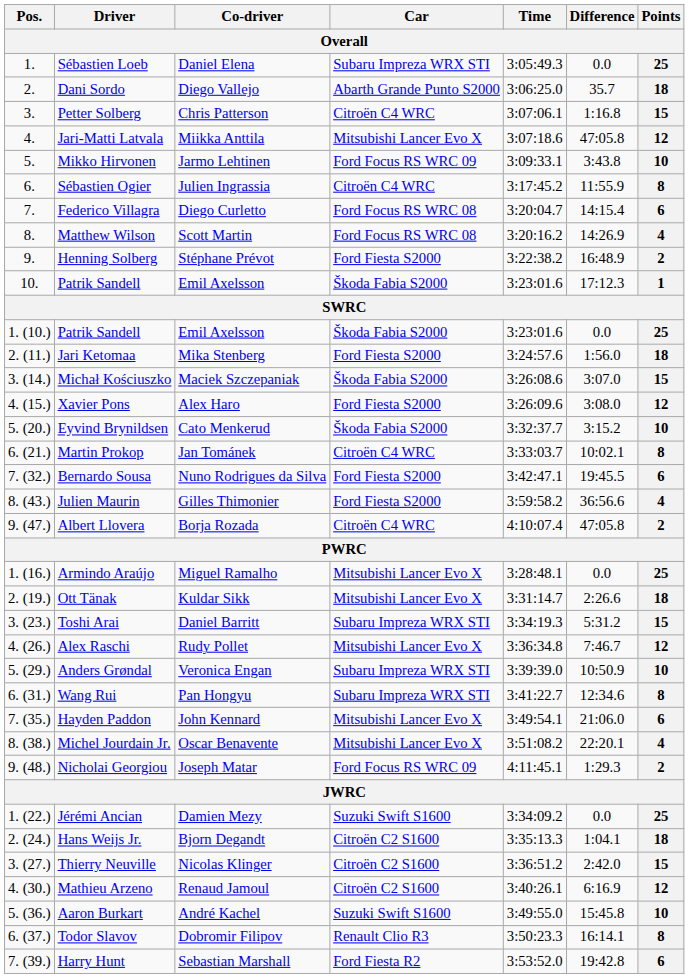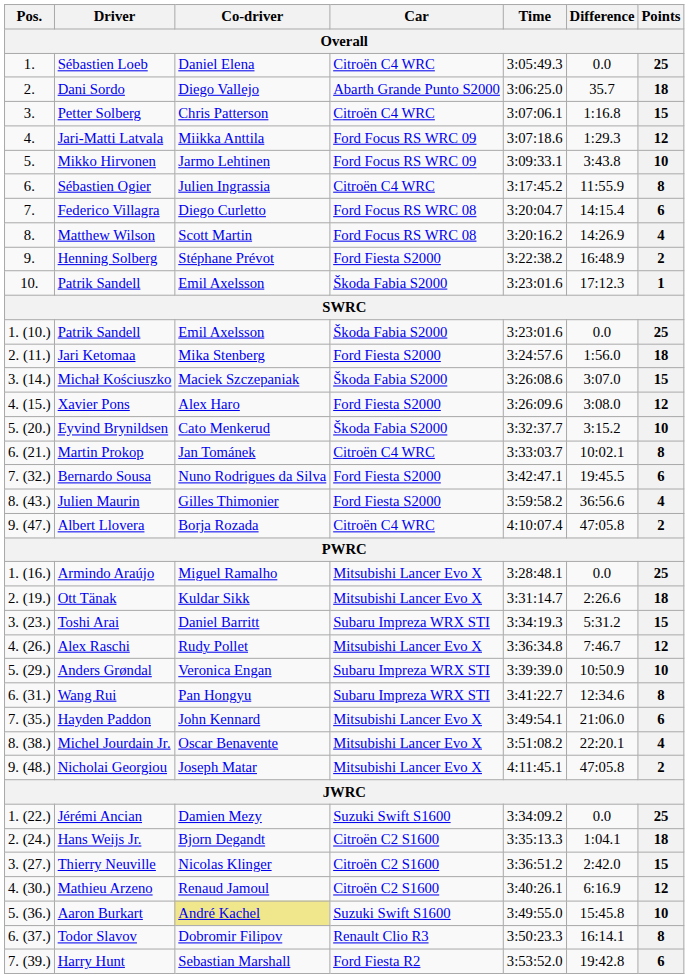Sébastien Loeb | Car: Subaru Impreza WRX STI -> Citroën C4 WRC
Jari-Matti Latvala | Car: Mitsubishi Lancer Evo X -> Ford Focus RS WRC 09
Jari-Matti Latvala | Difference: 47:05.8 -> 1:29.3
Nicholai Georgiou | Car: Ford Focus RS WRC 09 -> Mitsubishi Lancer Evo X
Nicholai Georgiou | Difference: 1:29.3 -> 47:05.8
Aaron Burkart | Co-driver: no background -> khaki background
